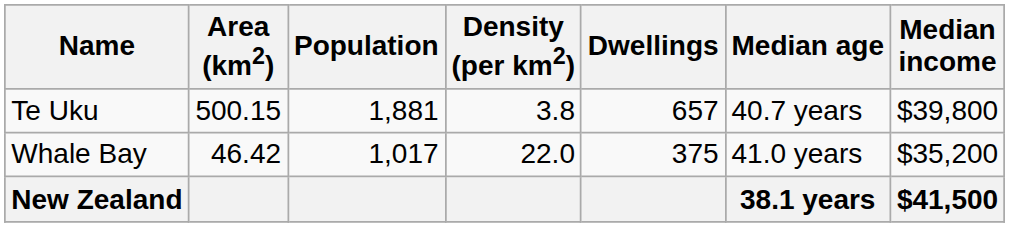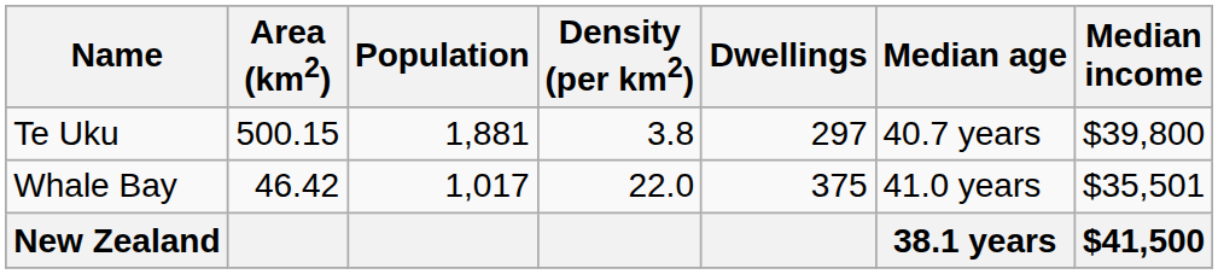Te Uku | Dwellings: 657 -> 297
Whale Bay | Median income: $35,200 -> $35,501
